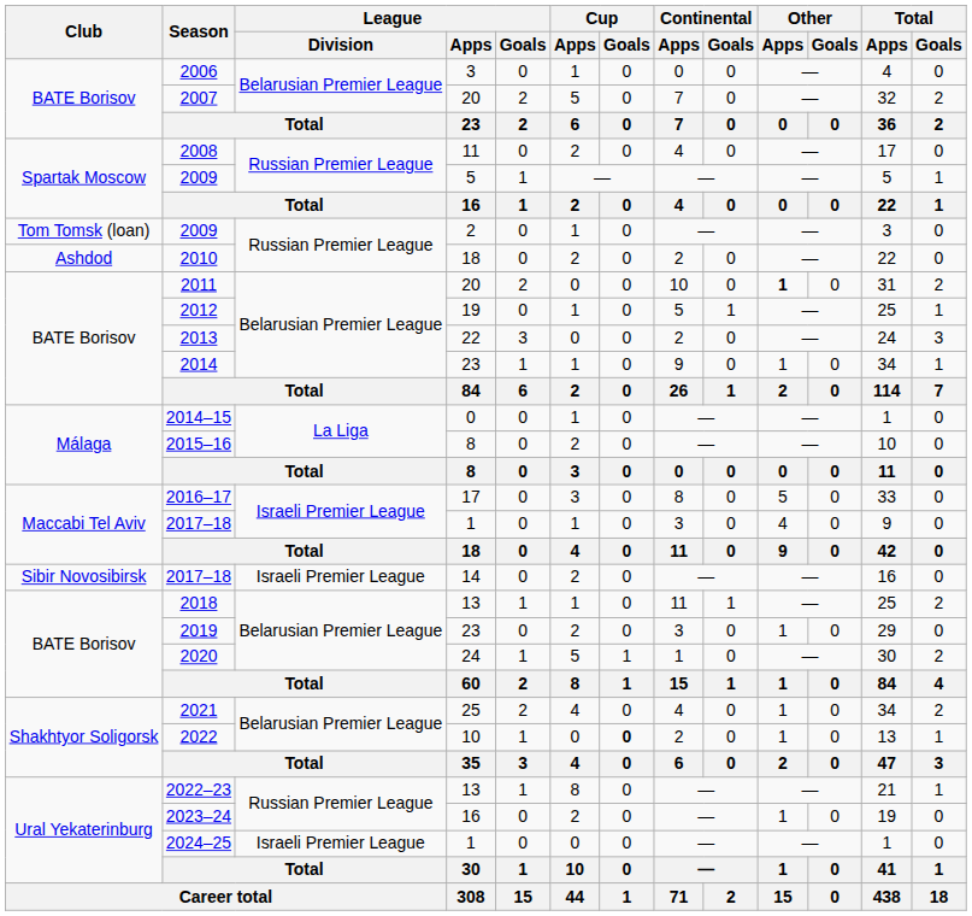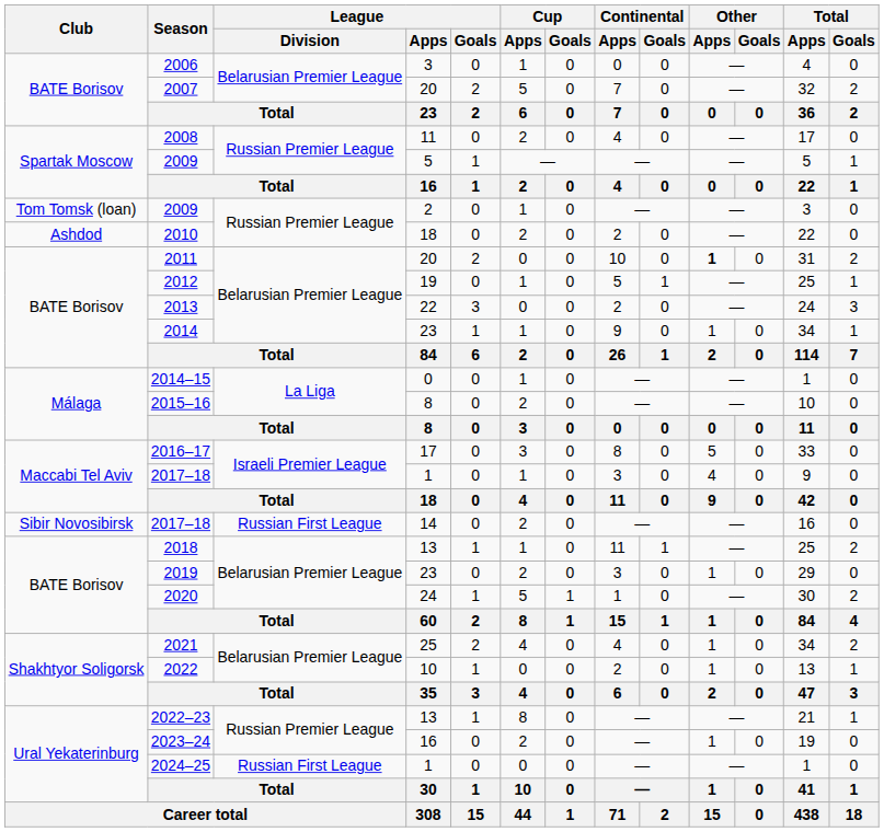2017–18 / 14 | League / Division: Israeli Premier League -> Russian First League
2022 | Cup / Goals: bold -> normal
2024–25 | League / Division: Israeli Premier League -> Russian First League
